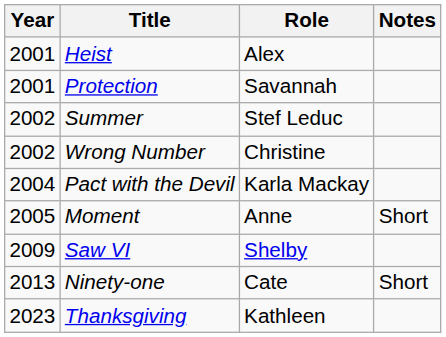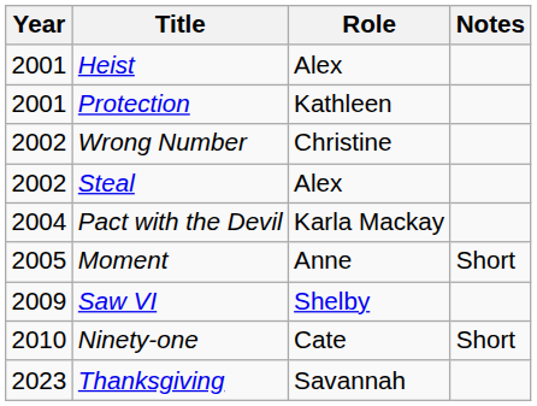Protection | Role: Savannah -> Kathleen
- row: 2002 | Summer | Stef Leduc
+ row: 2002 | Steal | Alex
Ninety-one | Year: 2013 -> 2010
Thanksgiving | Role: Kathleen -> Savannah
